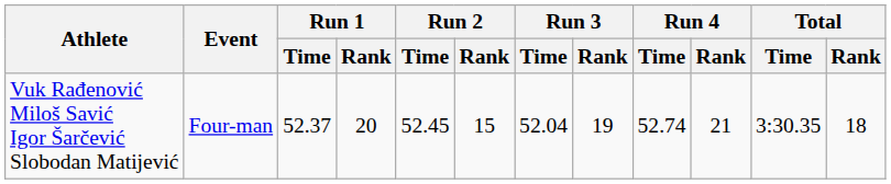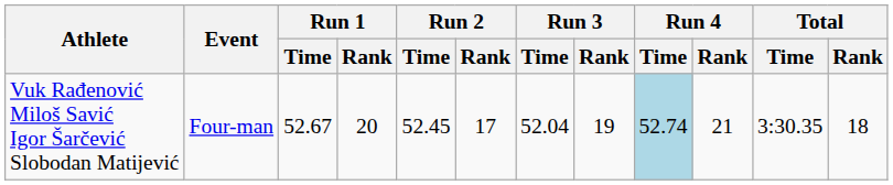Vuk Rađenović Miloš Savić Igor Šarčević Slobodan Matijević | Run 1 / Time: 52.37 -> 52.67
Vuk Rađenović Miloš Savić Igor Šarčević Slobodan Matijević | Run 2 / Rank: 15 -> 17
Vuk Rađenović Miloš Savić Igor Šarčević Slobodan Matijević | Run 4 / Time: no background -> lightblue background
